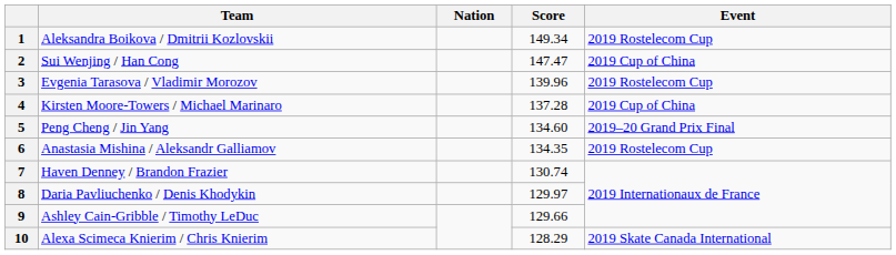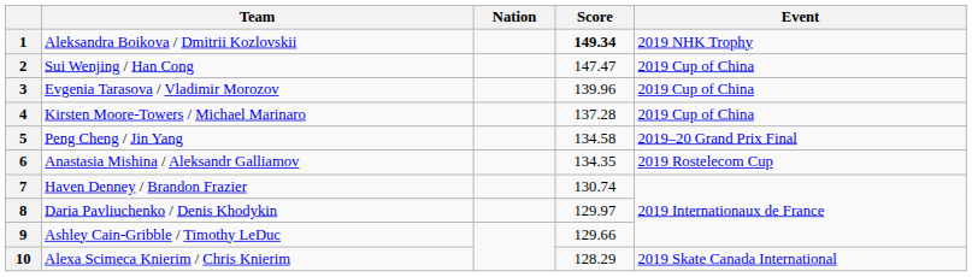1 | Score: normal -> bold
1 | Event: 2019 Rostelecom Cup -> 2019 NHK Trophy
3 | Event: 2019 Rostelecom Cup -> 2019 Cup of China
5 | Score: 134.60 -> 134.58
